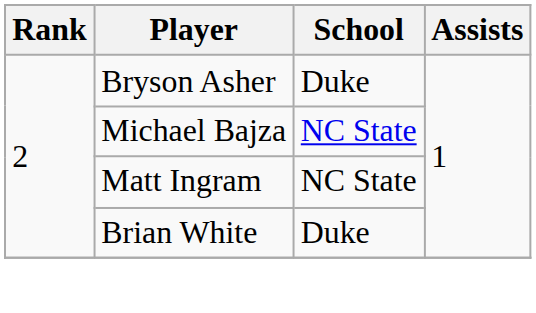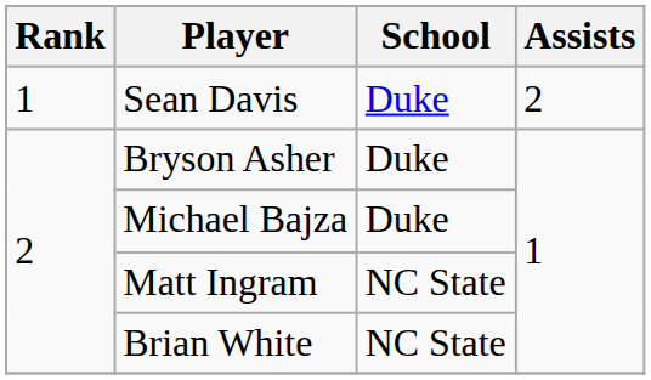+ row: 1 | Sean Davis | Duke | 2
Michael Bajza | School: NC State -> Duke
Brian White | School: Duke -> NC State
